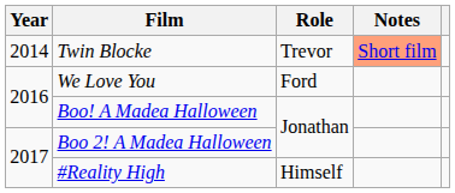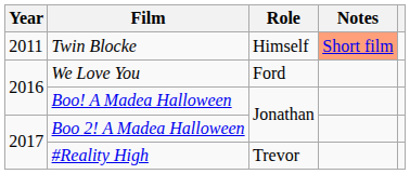Twin Blocke | Year: 2014 -> 2011
Twin Blocke | Role: Trevor -> Himself
#Reality High | Role: Himself -> Trevor
